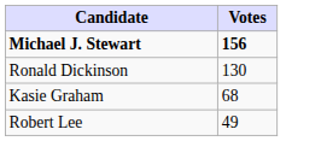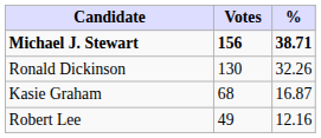+ column: % | 38.71 | 32.26 | 16.87 | 12.16
